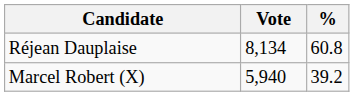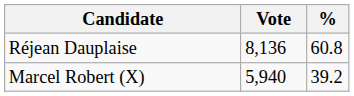Réjean Dauplaise | Vote: 8,134 -> 8,136
